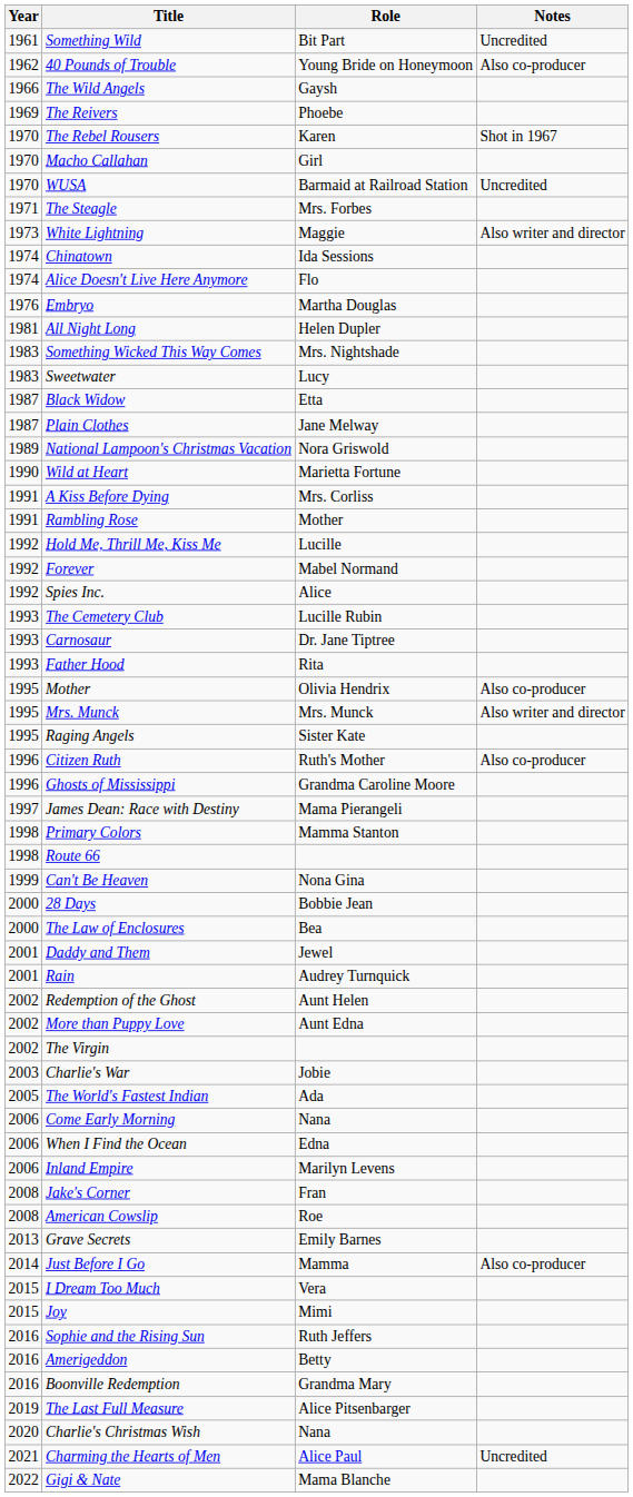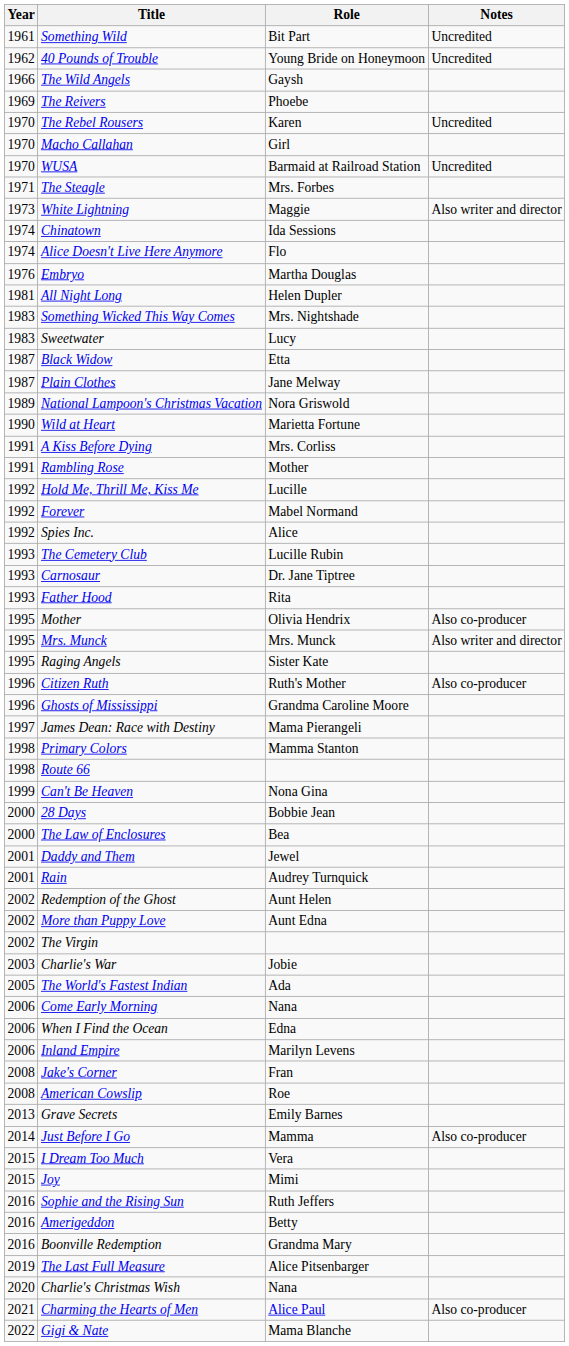40 Pounds of Trouble | Notes: Also co-producer -> Uncredited
The Rebel Rousers | Notes: Shot in 1967 -> Uncredited
Charming the Hearts of Men | Notes: Uncredited -> Also co-producer
